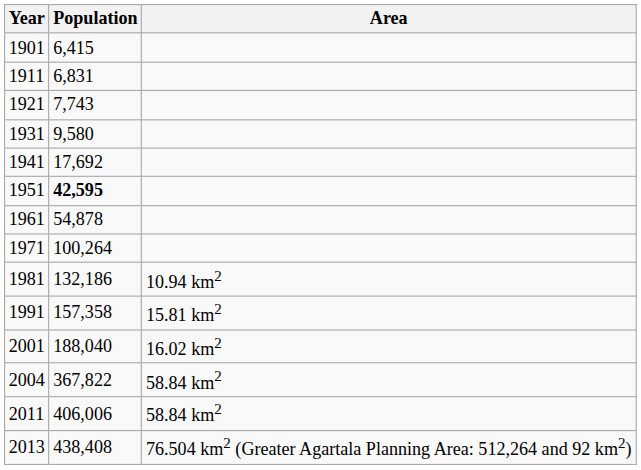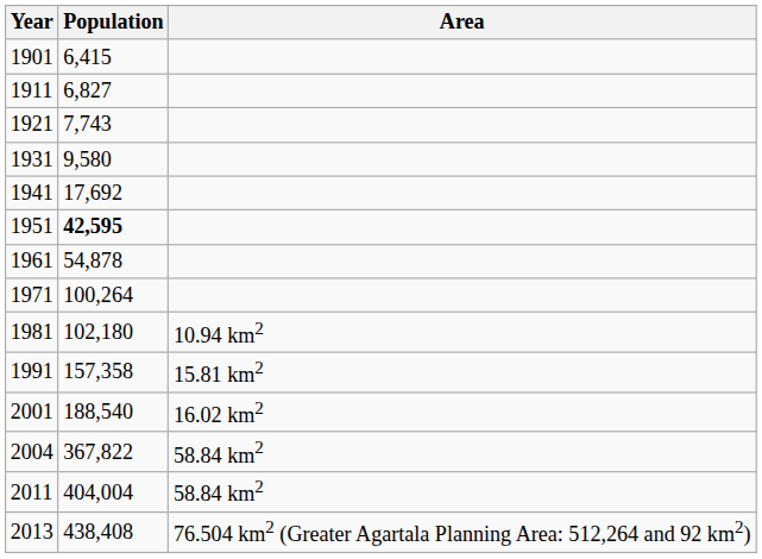1911 | Population: 6,831 -> 6,827
1981 | Population: 132,186 -> 102,180
2001 | Population: 188,040 -> 188,540
2011 | Population: 406,006 -> 404,004
